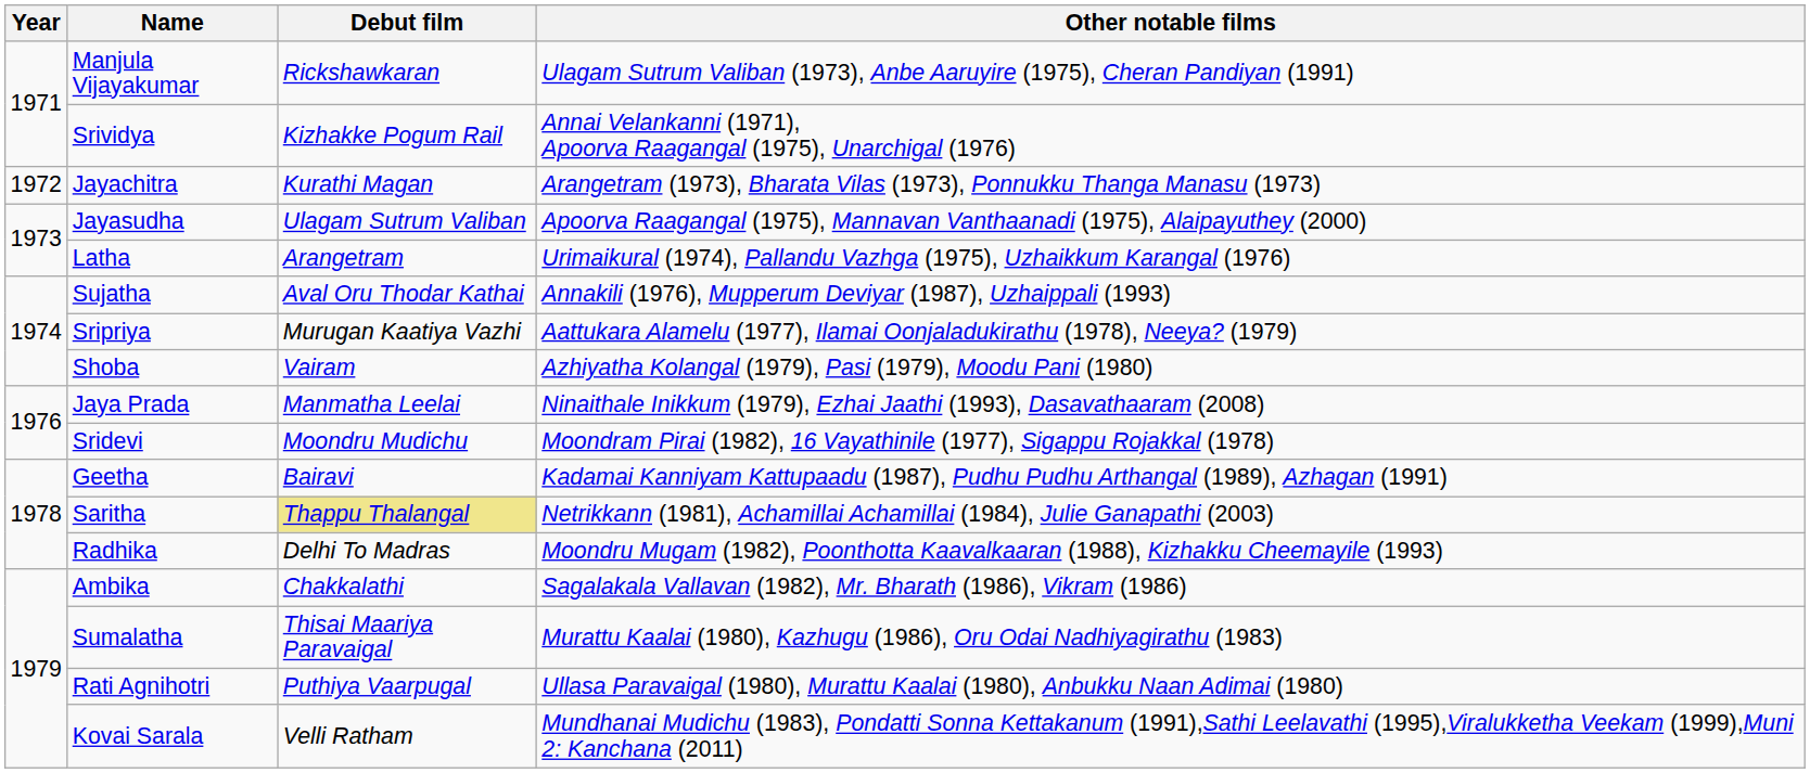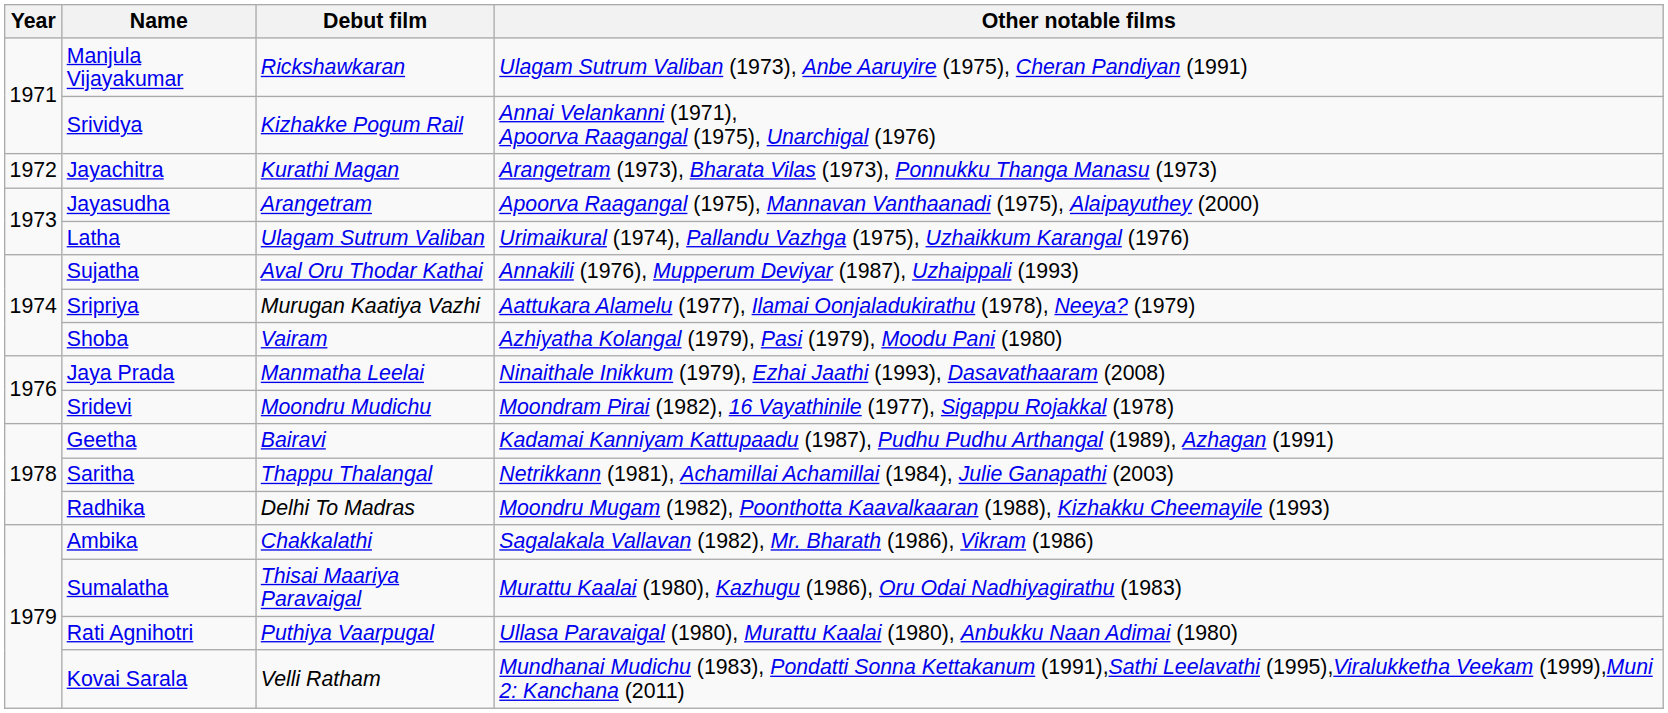Jayasudha | Debut film: Ulagam Sutrum Valiban -> Arangetram
Latha | Debut film: Arangetram -> Ulagam Sutrum Valiban
Saritha | Debut film: khaki background -> no background
